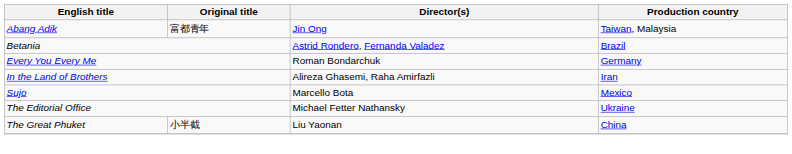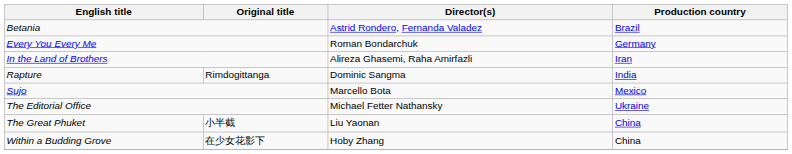- row: Abang Adik | 富都青年 | Jin Ong | Taiwan, Malaysia
+ row: Rapture | Rimdogittanga | Dominic Sangma | India
+ row: Within a Budding Grove | 在少女花影下 | Hoby Zhang | China
